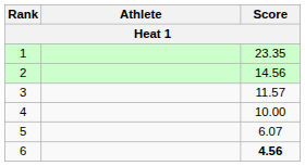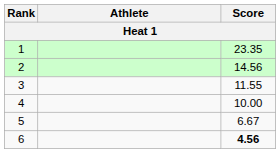3 | Score: 11.57 -> 11.55
5 | Score: 6.07 -> 6.67
